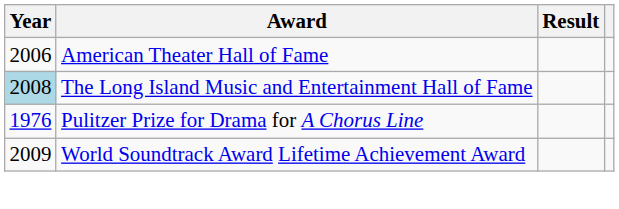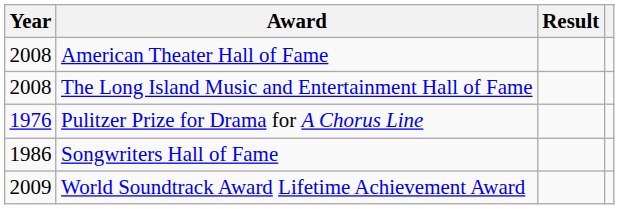American Theater Hall of Fame | Year: 2006 -> 2008
The Long Island Music and Entertainment Hall of Fame | Year: lightblue background -> no background
+ row: 1986 | Songwriters Hall of Fame
